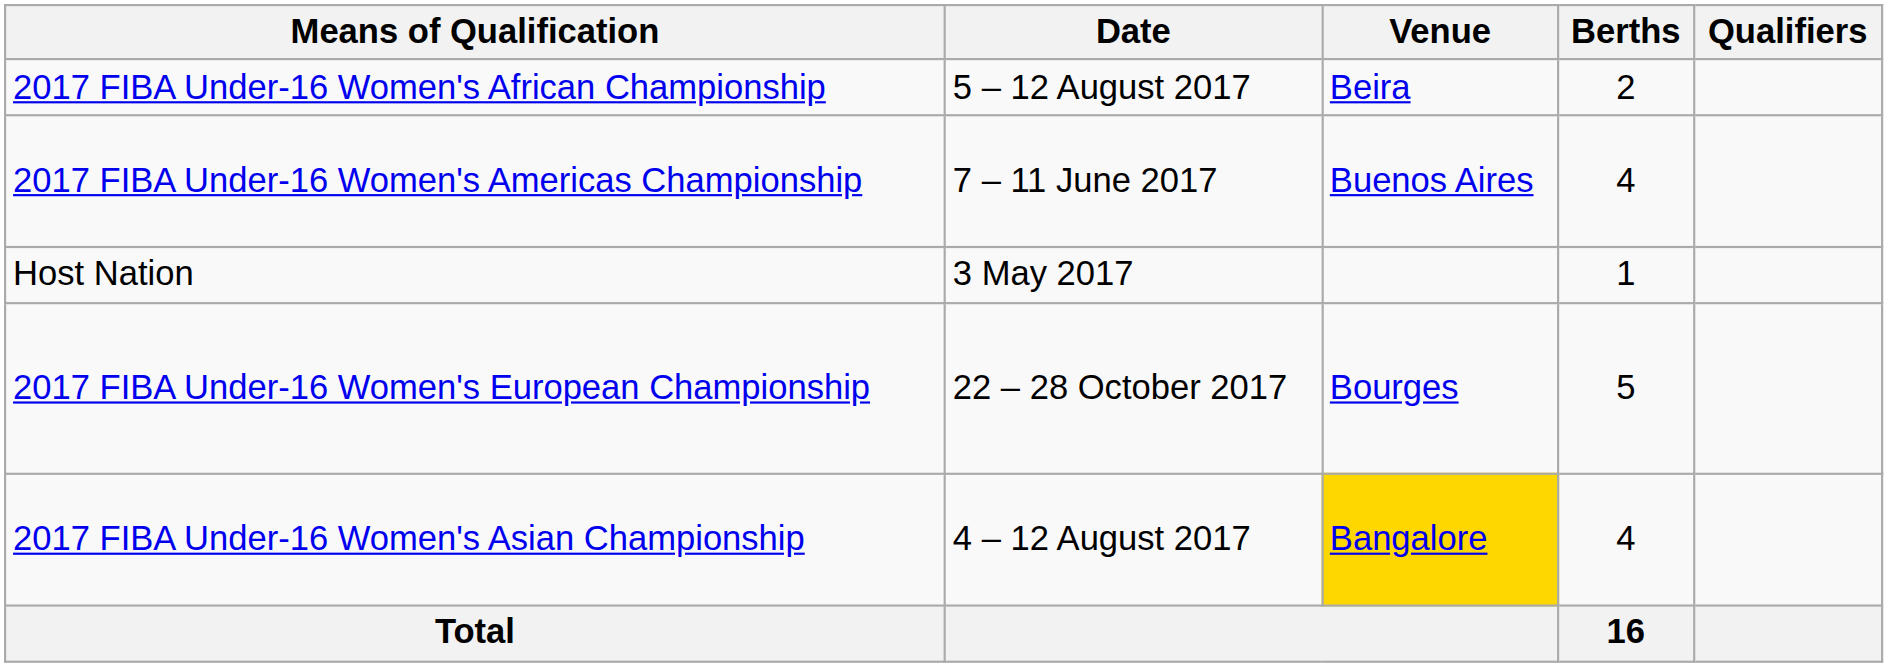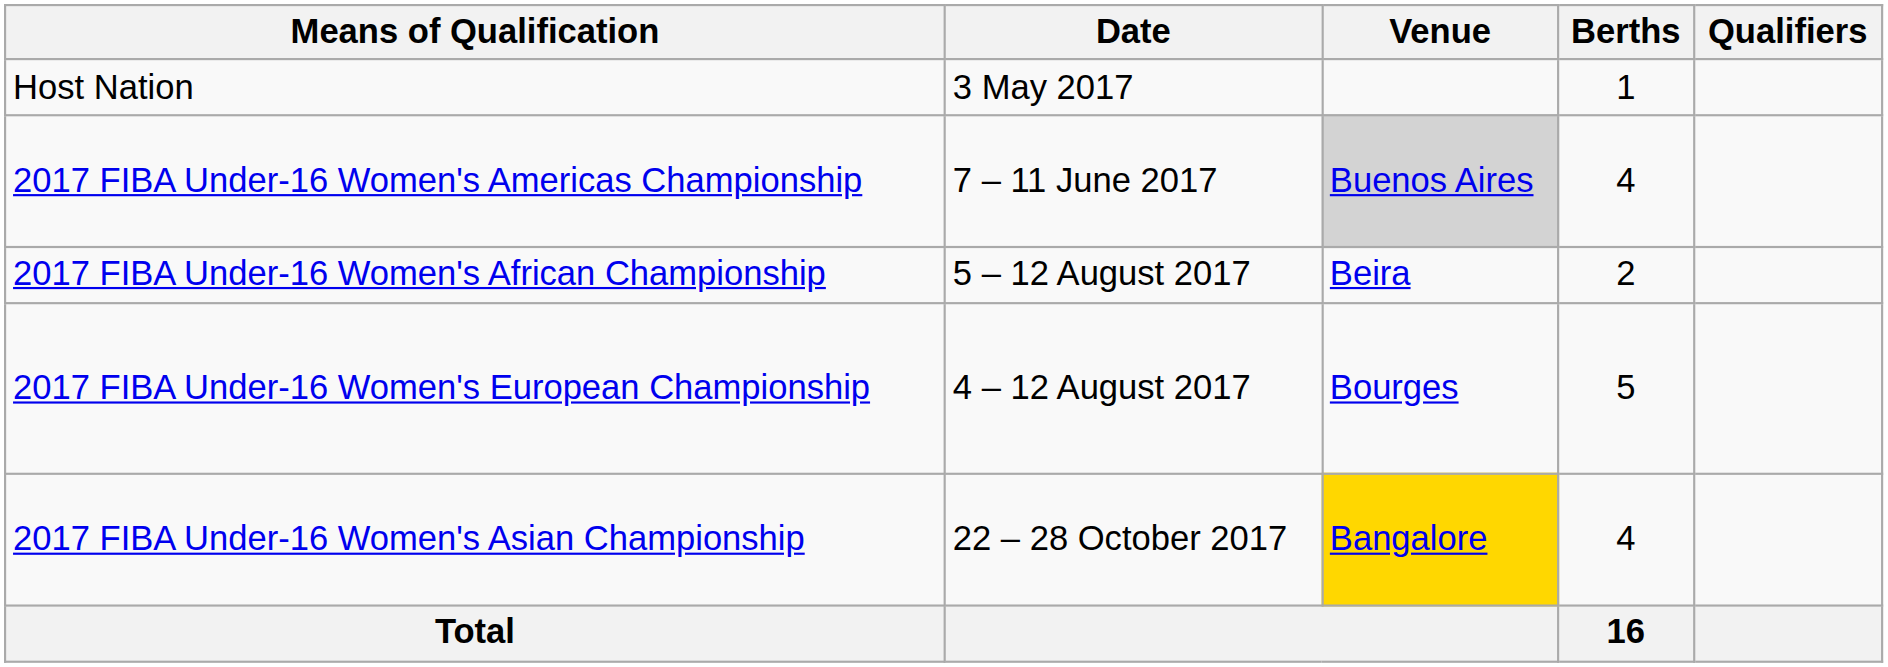rows swapped: Host Nation <-> 2017 FIBA Under-16 Women's African Championship
2017 FIBA Under-16 Women's Americas Championship | Venue: no background -> lightgrey background
2017 FIBA Under-16 Women's European Championship | Date: 22 – 28 October 2017 -> 4 – 12 August 2017
2017 FIBA Under-16 Women's Asian Championship | Date: 4 – 12 August 2017 -> 22 – 28 October 2017
